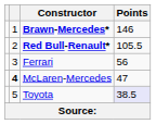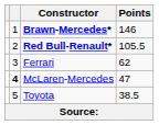Ferrari | Points: 56 -> 62
Toyota | Points: lavender background -> no background
